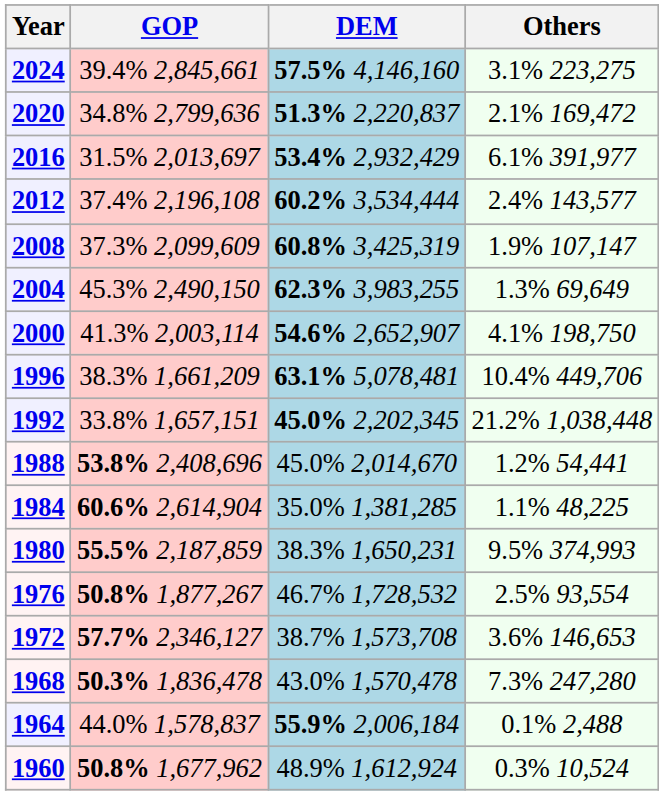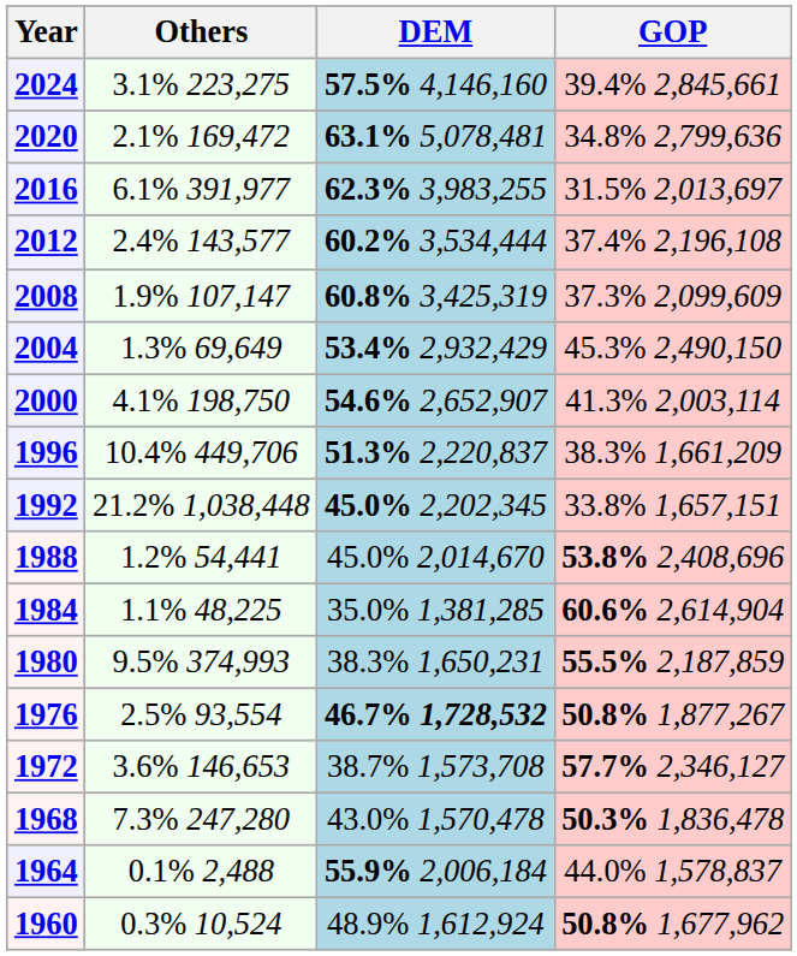columns swapped: GOP <-> Others
2020 | DEM: 51.3% 2,220,837 -> 63.1% 5,078,481
2016 | DEM: 53.4% 2,932,429 -> 62.3% 3,983,255
2004 | DEM: 62.3% 3,983,255 -> 53.4% 2,932,429
1996 | DEM: 63.1% 5,078,481 -> 51.3% 2,220,837
1976 | DEM: normal -> bold
